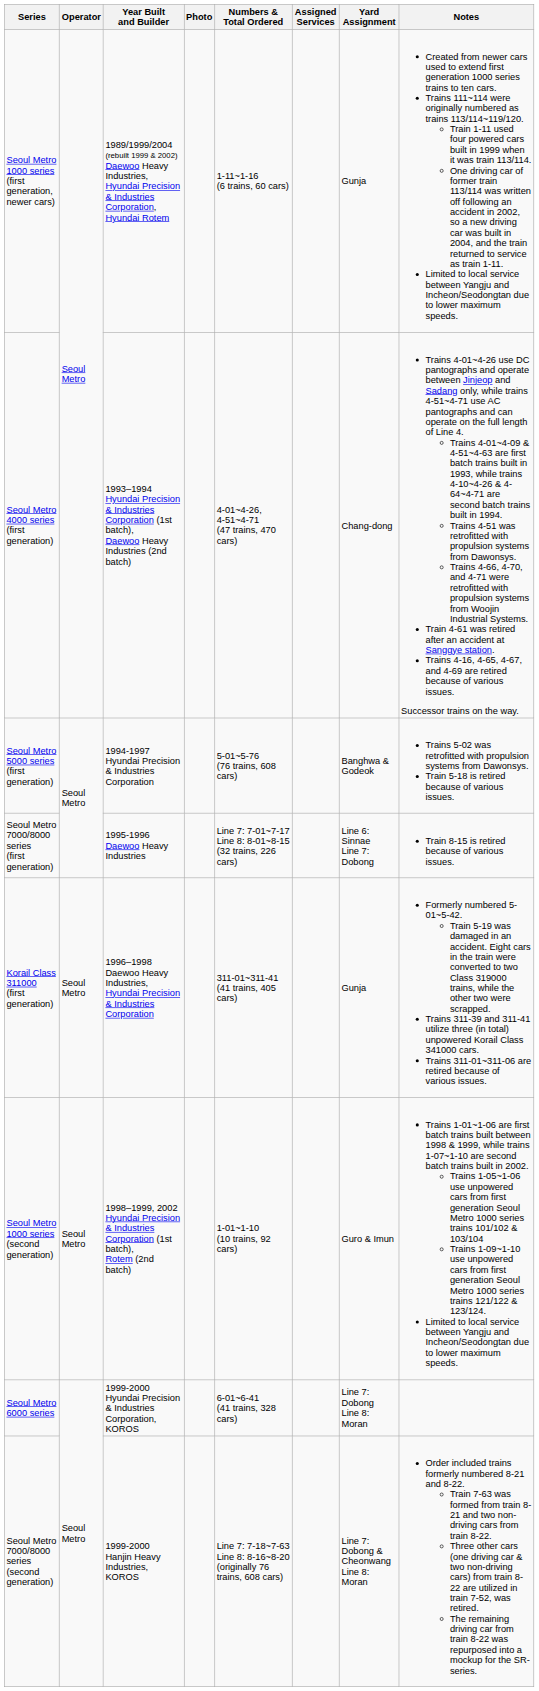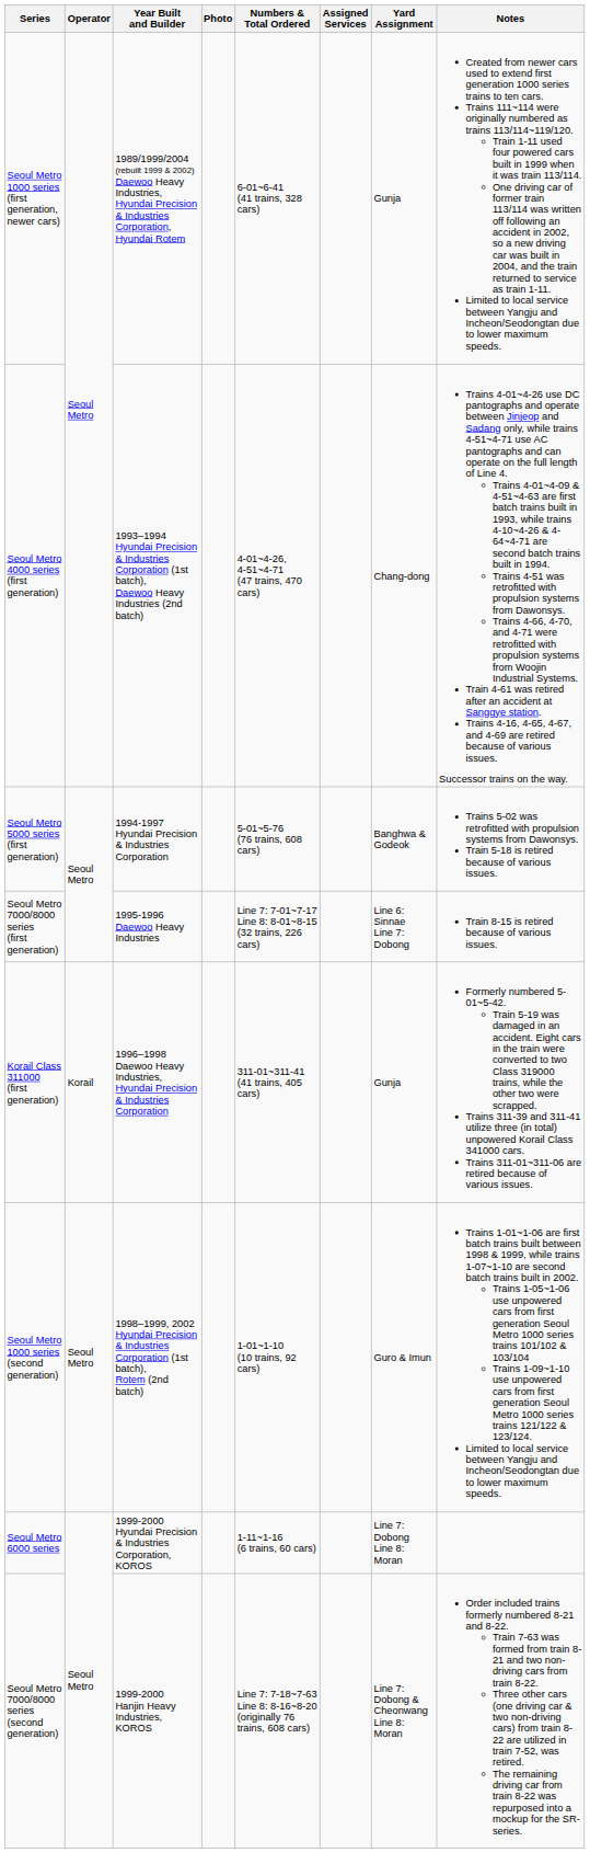Seoul Metro 1000 series (first generation, newer cars) | Numbers & Total Ordered: 1-11~1-16 (6 trains, 60 cars) -> 6-01~6-41 (41 trains, 328 cars)
Korail Class 311000 (first generation) | Operator: Seoul Metro -> Korail
Seoul Metro 6000 series | Numbers & Total Ordered: 6-01~6-41 (41 trains, 328 cars) -> 1-11~1-16 (6 trains, 60 cars)
